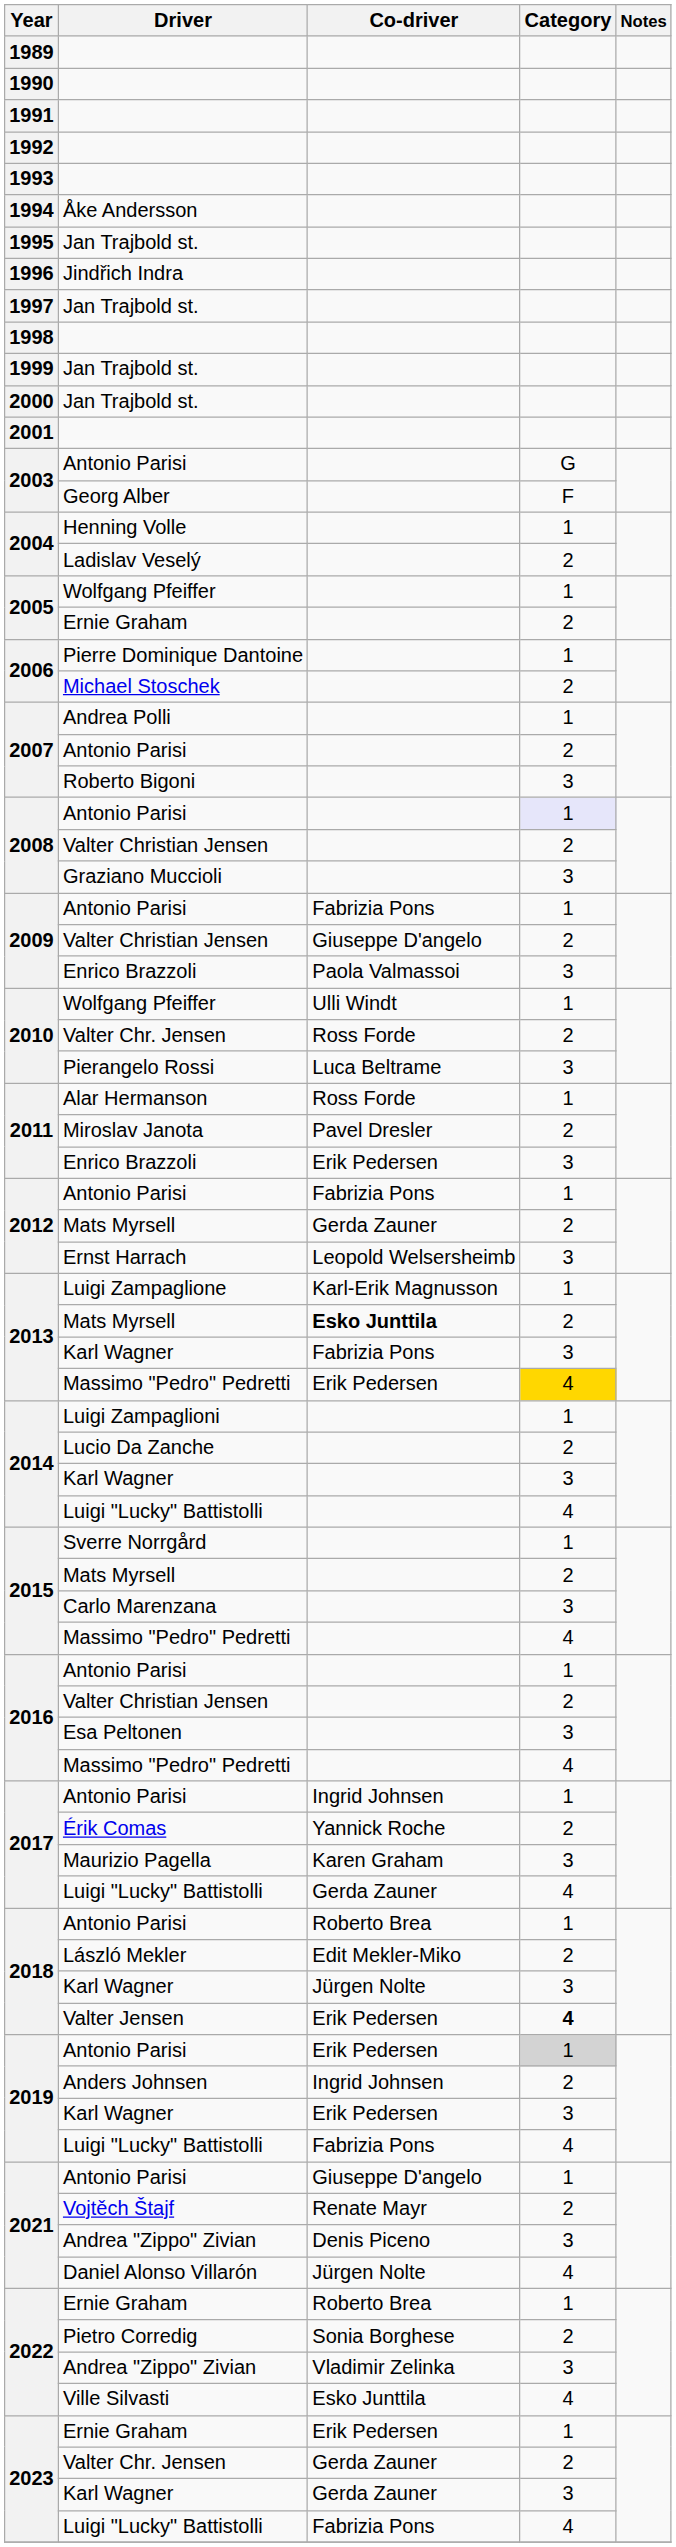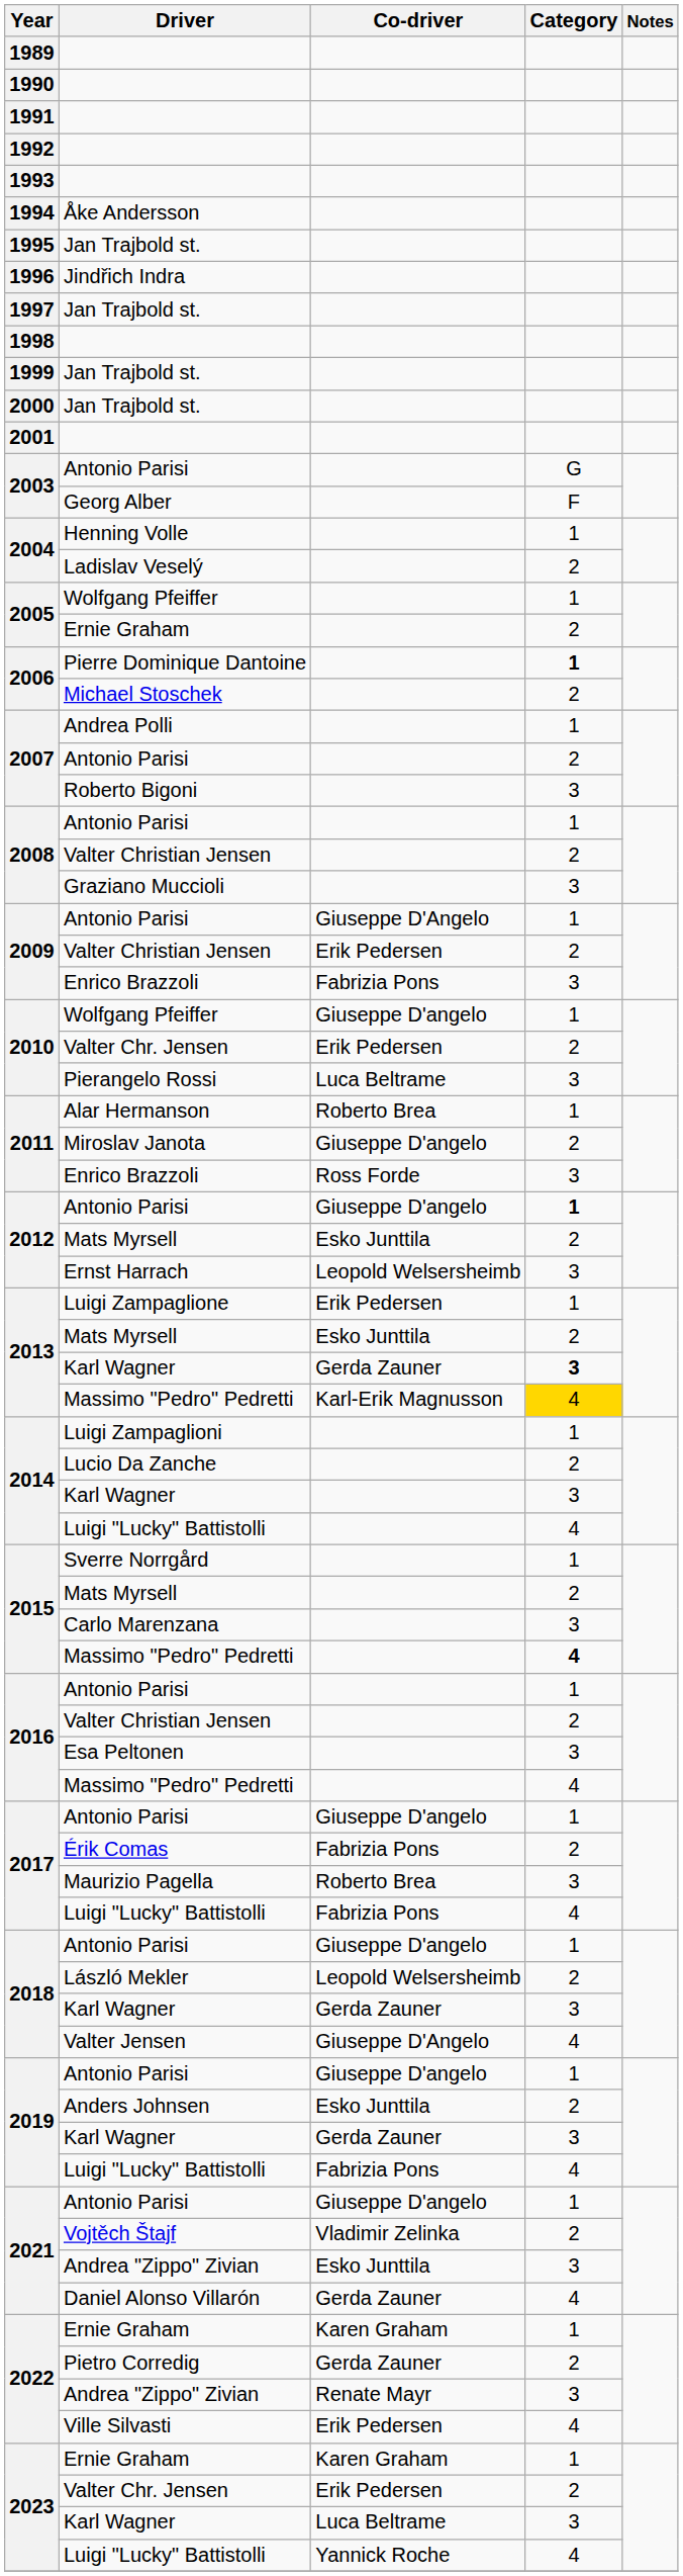Pierre Dominique Dantoine | Category: normal -> bold
2008 / Antonio Parisi | Category: lavender background -> no background
2009 / Antonio Parisi | Co-driver: Fabrizia Pons -> Giuseppe D'Angelo
2009 / Valter Christian Jensen | Co-driver: Giuseppe D'angelo -> Erik Pedersen
2009 / Enrico Brazzoli | Co-driver: Paola Valmassoi -> Fabrizia Pons
2010 / Wolfgang Pfeiffer | Co-driver: Ulli Windt -> Giuseppe D'angelo
2010 / Valter Chr. Jensen | Co-driver: Ross Forde -> Erik Pedersen
Alar Hermanson | Co-driver: Ross Forde -> Roberto Brea
Miroslav Janota | Co-driver: Pavel Dresler -> Giuseppe D'angelo
2011 / Enrico Brazzoli | Co-driver: Erik Pedersen -> Ross Forde
2012 / Antonio Parisi | Co-driver: Fabrizia Pons -> Giuseppe D'angelo
2012 / Antonio Parisi | Category: normal -> bold
2012 / Mats Myrsell | Co-driver: Gerda Zauner -> Esko Junttila
Luigi Zampaglione | Co-driver: Karl-Erik Magnusson -> Erik Pedersen
2013 / Mats Myrsell | Co-driver: bold -> normal
2013 / Karl Wagner | Co-driver: Fabrizia Pons -> Gerda Zauner
2013 / Karl Wagner | Category: normal -> bold
2013 / Massimo "Pedro" Pedretti | Co-driver: Erik Pedersen -> Karl-Erik Magnusson
2015 / Massimo "Pedro" Pedretti | Category: normal -> bold
2017 / Antonio Parisi | Co-driver: Ingrid Johnsen -> Giuseppe D'angelo
Érik Comas | Co-driver: Yannick Roche -> Fabrizia Pons
Maurizio Pagella | Co-driver: Karen Graham -> Roberto Brea
2017 / Luigi "Lucky" Battistolli | Co-driver: Gerda Zauner -> Fabrizia Pons
2018 / Antonio Parisi | Co-driver: Roberto Brea -> Giuseppe D'angelo
László Mekler | Co-driver: Edit Mekler-Miko -> Leopold Welsersheimb
2018 / Karl Wagner | Co-driver: Jürgen Nolte -> Gerda Zauner
Valter Jensen | Co-driver: Erik Pedersen -> Giuseppe D'Angelo
Valter Jensen | Category: bold -> normal
2019 / Antonio Parisi | Co-driver: Erik Pedersen -> Giuseppe D'angelo
2019 / Antonio Parisi | Category: lightgrey background -> no background
Anders Johnsen | Co-driver: Ingrid Johnsen -> Esko Junttila
2019 / Karl Wagner | Co-driver: Erik Pedersen -> Gerda Zauner
Vojtěch Štajf | Co-driver: Renate Mayr -> Vladimir Zelinka
2021 / Andrea "Zippo" Zivian | Co-driver: Denis Piceno -> Esko Junttila
Daniel Alonso Villarón | Co-driver: Jürgen Nolte -> Gerda Zauner
2022 / Ernie Graham | Co-driver: Roberto Brea -> Karen Graham
Pietro Corredig | Co-driver: Sonia Borghese -> Gerda Zauner
2022 / Andrea "Zippo" Zivian | Co-driver: Vladimir Zelinka -> Renate Mayr
Ville Silvasti | Co-driver: Esko Junttila -> Erik Pedersen
2023 / Ernie Graham | Co-driver: Erik Pedersen -> Karen Graham
2023 / Valter Chr. Jensen | Co-driver: Gerda Zauner -> Erik Pedersen
2023 / Karl Wagner | Co-driver: Gerda Zauner -> Luca Beltrame
2023 / Luigi "Lucky" Battistolli | Co-driver: Fabrizia Pons -> Yannick Roche
